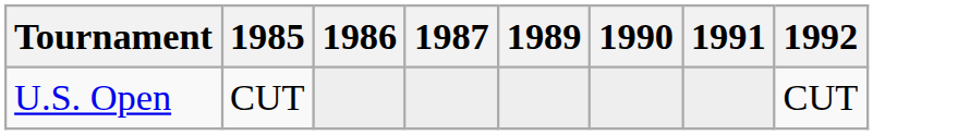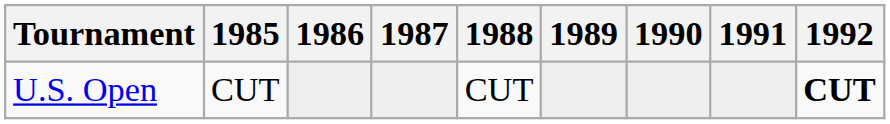+ column: 1988 | CUT
U.S. Open | 1992: normal -> bold
